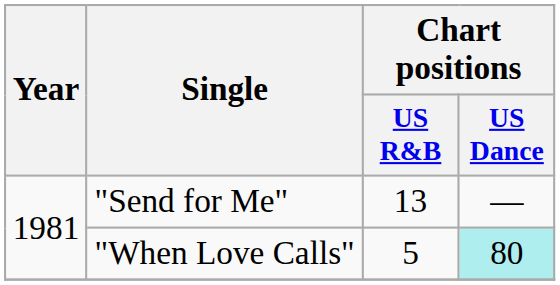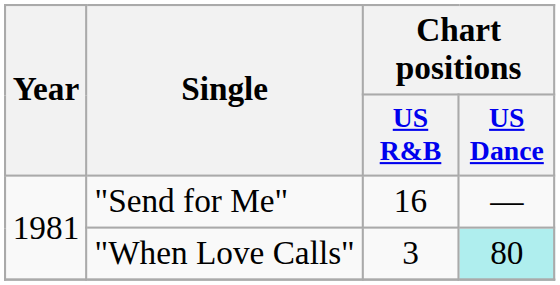"Send for Me" | Chart positions / US R&B: 13 -> 16
"When Love Calls" | Chart positions / US R&B: 5 -> 3
